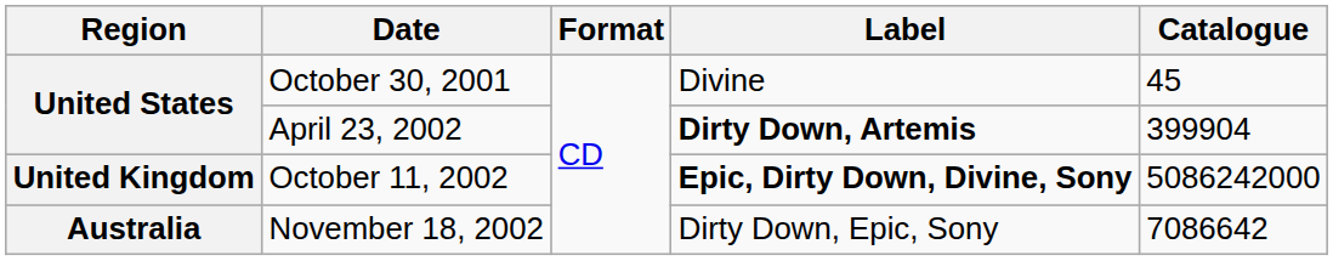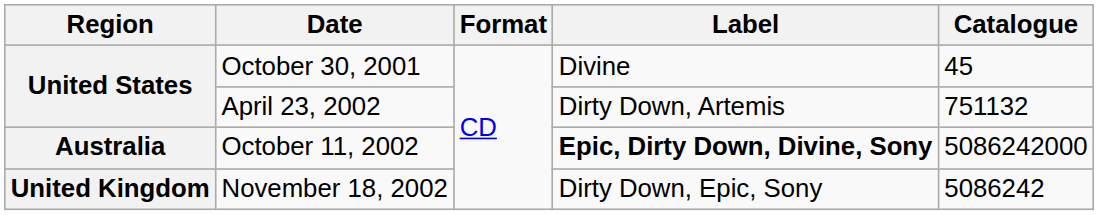April 23, 2002 | Label: bold -> normal
April 23, 2002 | Catalogue: 399904 -> 751132
October 11, 2002 | Region: United Kingdom -> Australia
November 18, 2002 | Region: Australia -> United Kingdom
November 18, 2002 | Catalogue: 7086642 -> 5086242
